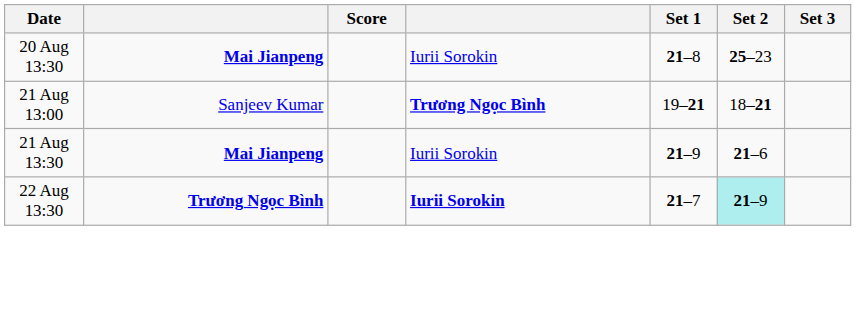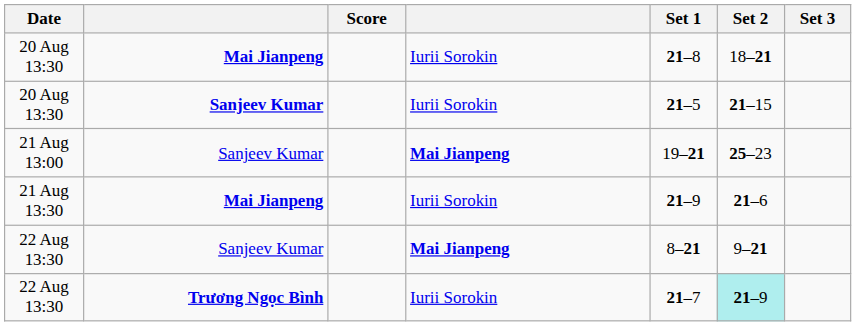20 Aug 13:30 / Mai Jianpeng | Set 2: 25–23 -> 18–21
+ row: 20 Aug 13:30 | Sanjeev Kumar | Iurii Sorokin | 21–5 | 21–15
21 Aug 13:00 | column 4: Trương Ngọc Bình -> Mai Jianpeng
21 Aug 13:00 | Set 2: 18–21 -> 25–23
+ row: 22 Aug 13:30 | Sanjeev Kumar | Mai Jianpeng | 8–21 | 9–21
22 Aug 13:30 / Trương Ngọc Bình | column 4: bold -> normal
